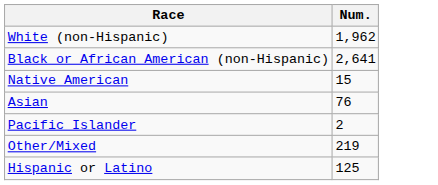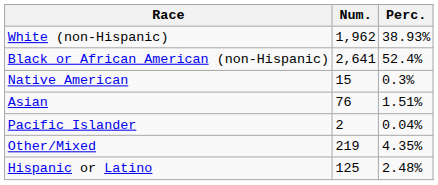+ column: Perc. | 38.93% | 52.4% | 0.3% | 1.51% | 0.04% | 4.35% | 2.48%
